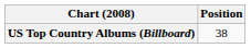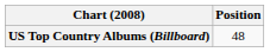US Top Country Albums (Billboard) | Position: 38 -> 48
